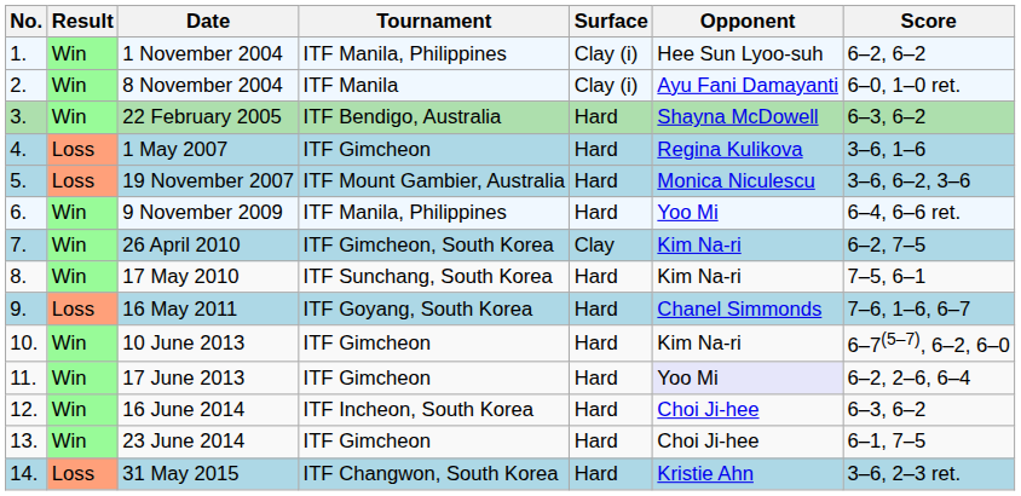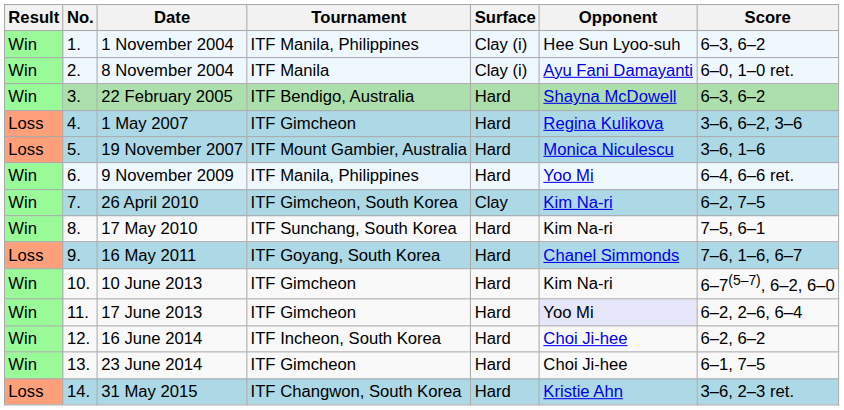columns swapped: Result <-> No.
1 November 2004 | Score: 6–2, 6–2 -> 6–3, 6–2
1 May 2007 | Score: 3–6, 1–6 -> 3–6, 6–2, 3–6
19 November 2007 | Score: 3–6, 6–2, 3–6 -> 3–6, 1–6
16 June 2014 | Score: 6–3, 6–2 -> 6–2, 6–2
